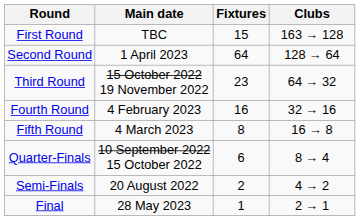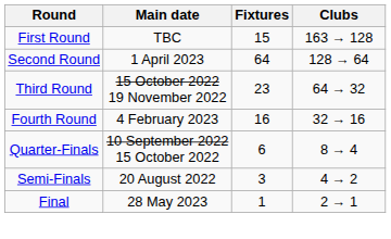- row: Fifth Round | 4 March 2023 | 8 | 16 → 8
Semi-Finals | Fixtures: 2 -> 3
